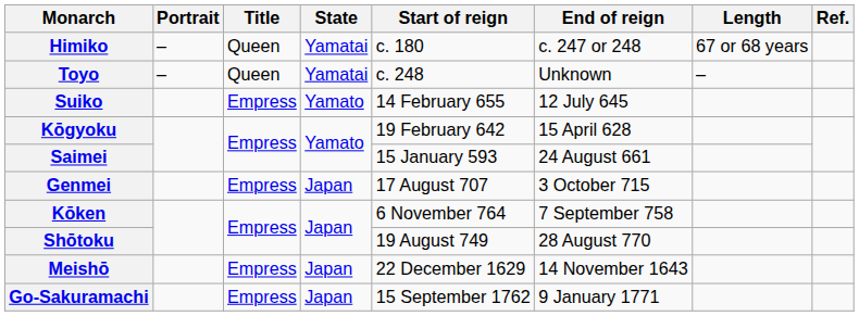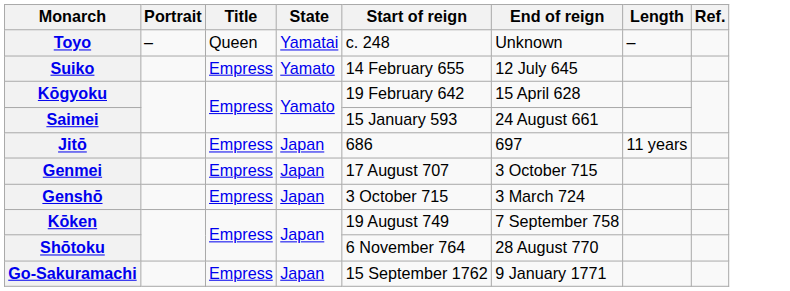- row: Himiko | – | Queen | Yamatai | c. 180 | c. 247 or 248 | 67 or 68 years
+ row: Jitō | Empress | Japan | 686 | 697 | 11 years
+ row: Genshō | Empress | Japan | 3 October 715 | 3 March 724
Kōken | Start of reign: 6 November 764 -> 19 August 749
Shōtoku | Start of reign: 19 August 749 -> 6 November 764
- row: Meishō | Empress | Japan | 22 December 1629 | 14 November 1643
